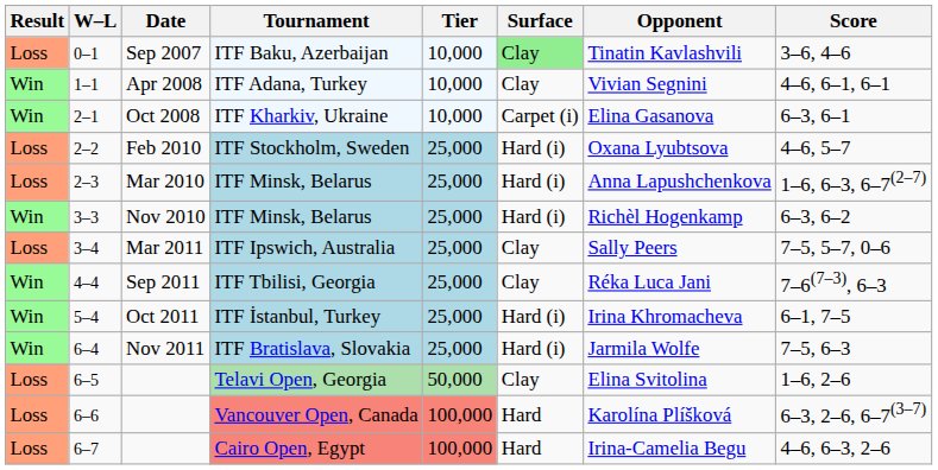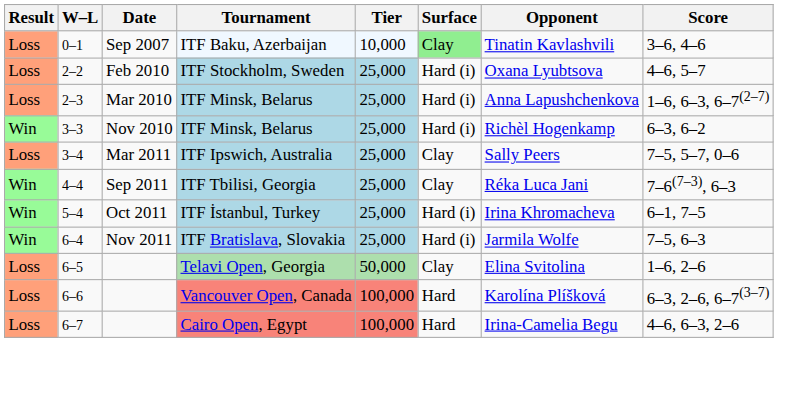- row: Win | 1–1 | Apr 2008 | ITF Adana, Turkey | 10,000 | Clay | Vivian Segnini | 4–6, 6–1, 6–1
- row: Win | 2–1 | Oct 2008 | ITF Kharkiv, Ukraine | 10,000 | Carpet (i) | Elina Gasanova | 6–3, 6–1
